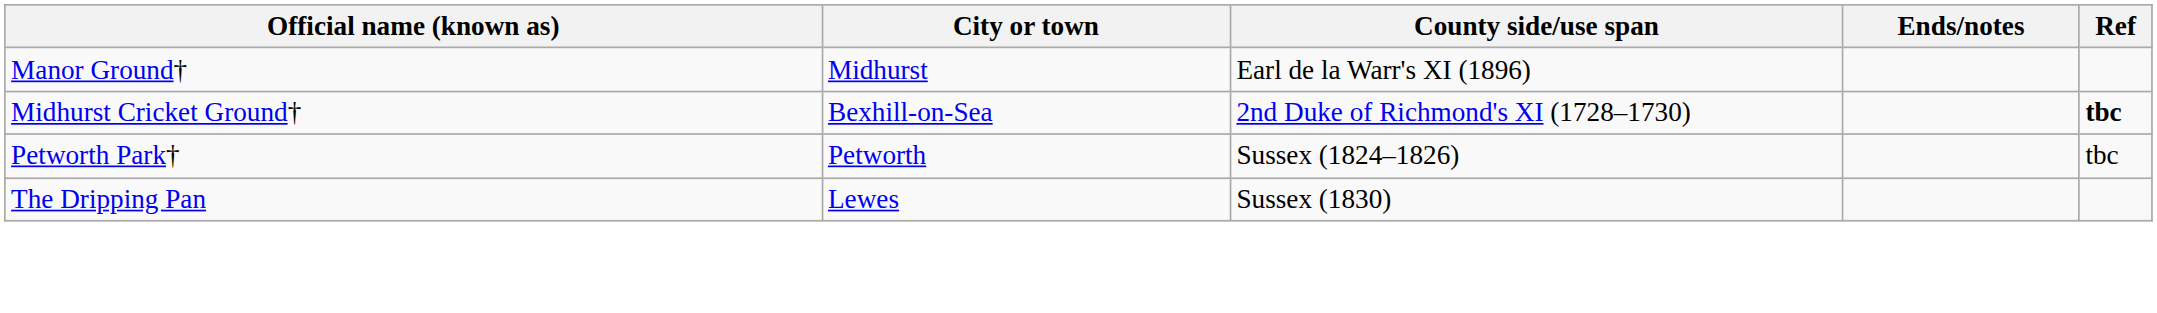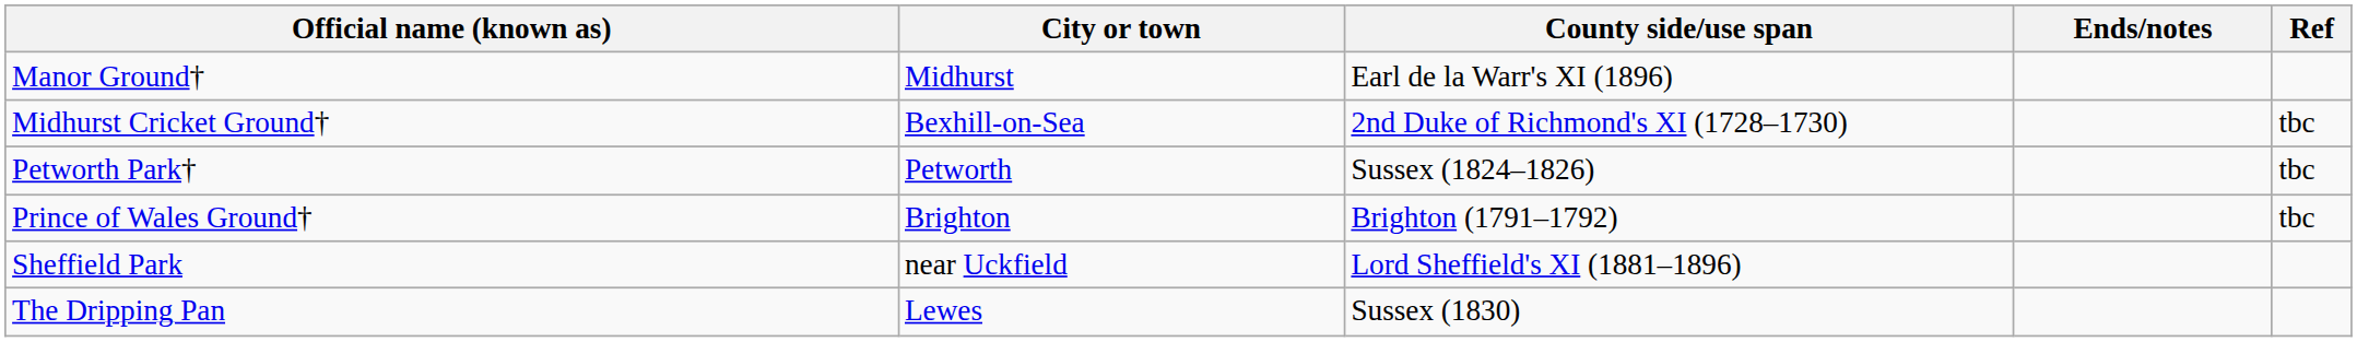Midhurst Cricket Ground† | Ref: bold -> normal
+ row: Prince of Wales Ground† | Brighton | Brighton (1791–1792) | tbc
+ row: Sheffield Park | near Uckfield | Lord Sheffield's XI (1881–1896)
